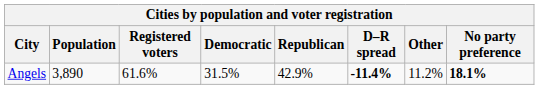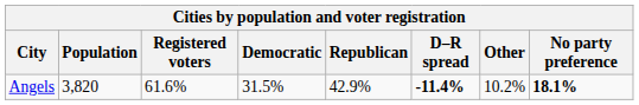Angels | Population: 3,890 -> 3,820
Angels | Other: 11.2% -> 10.2%
